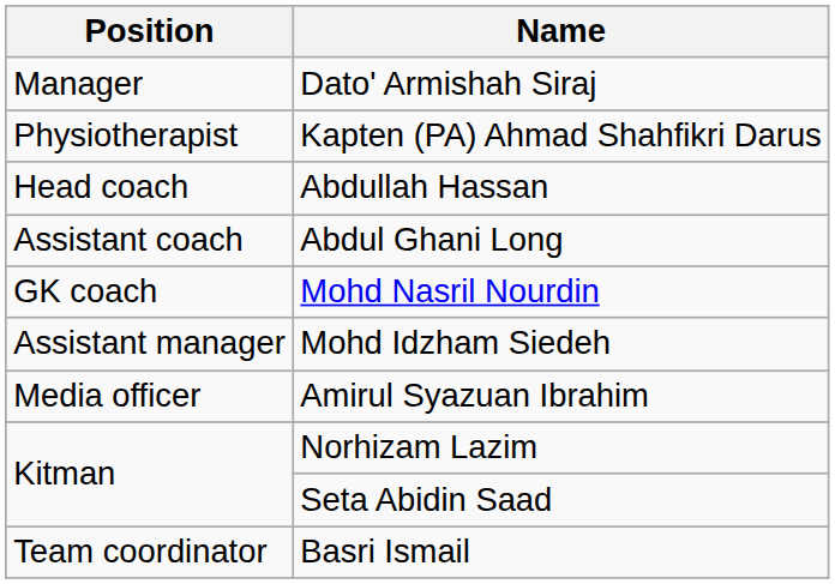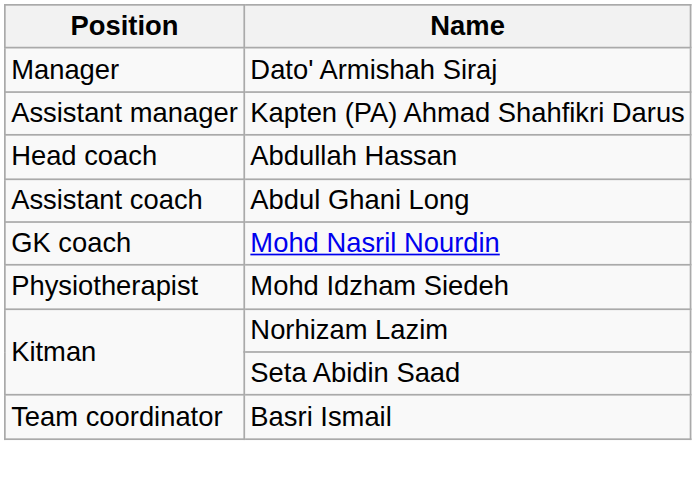Kapten (PA) Ahmad Shahfikri Darus | Position: Physiotherapist -> Assistant manager
Mohd Idzham Siedeh | Position: Assistant manager -> Physiotherapist
- row: Media officer | Amirul Syazuan Ibrahim
